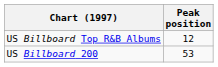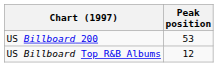rows swapped: US Billboard 200 <-> US Billboard Top R&B Albums
